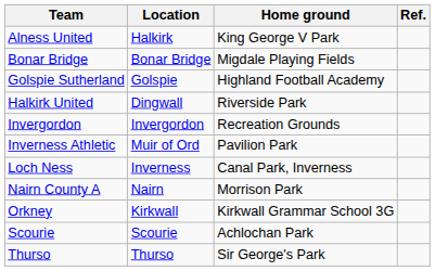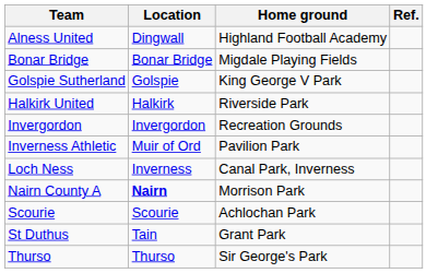Alness United | Location: Halkirk -> Dingwall
Alness United | Home ground: King George V Park -> Highland Football Academy
Golspie Sutherland | Home ground: Highland Football Academy -> King George V Park
Halkirk United | Location: Dingwall -> Halkirk
Nairn County A | Location: normal -> bold
- row: Orkney | Kirkwall | Kirkwall Grammar School 3G
+ row: St Duthus | Tain | Grant Park
